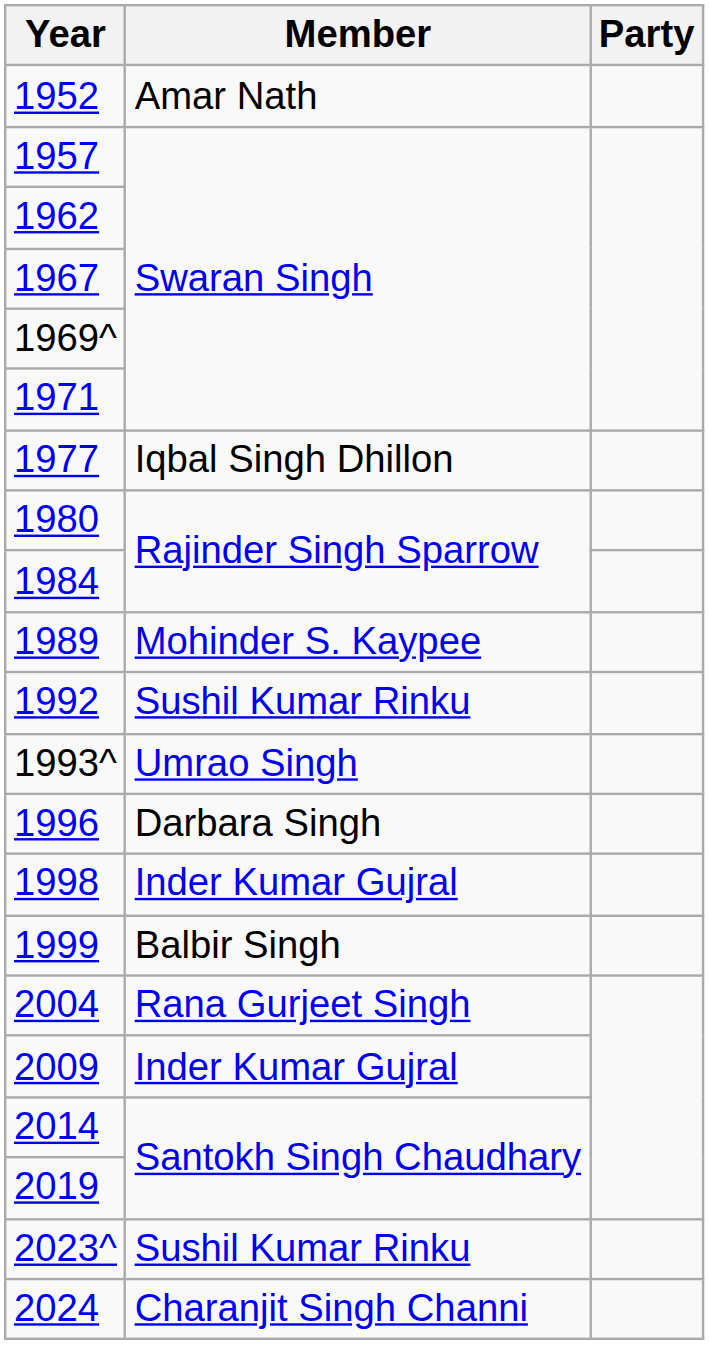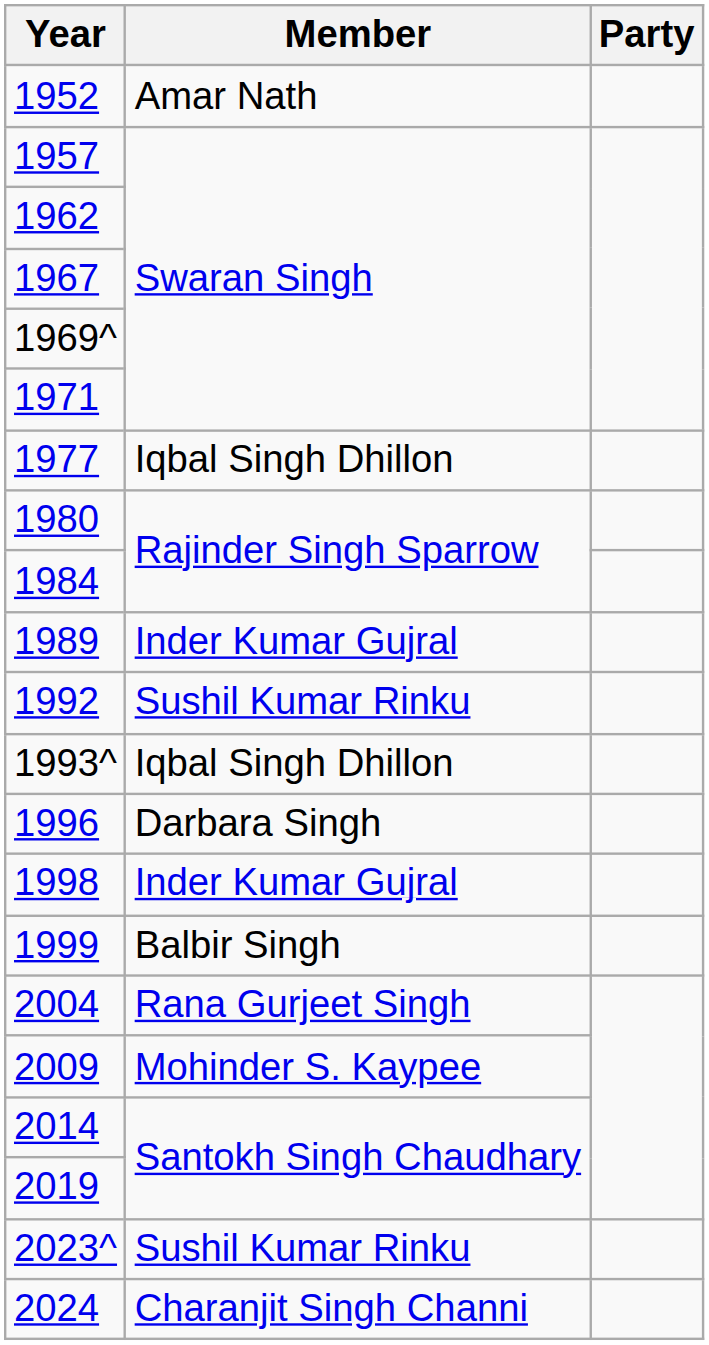1989 | Member: Mohinder S. Kaypee -> Inder Kumar Gujral
1993^ | Member: Umrao Singh -> Iqbal Singh Dhillon
2009 | Member: Inder Kumar Gujral -> Mohinder S. Kaypee
